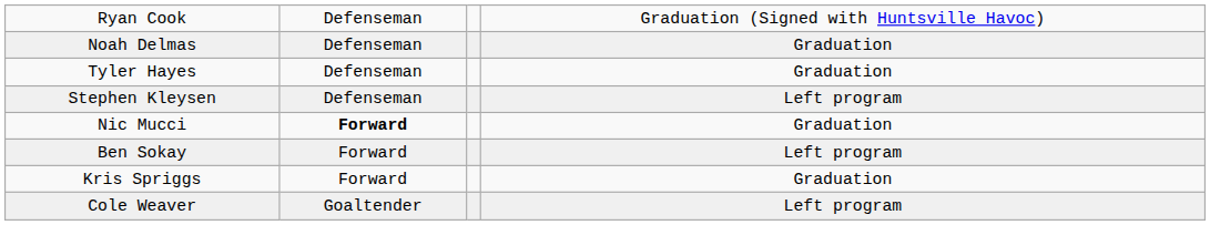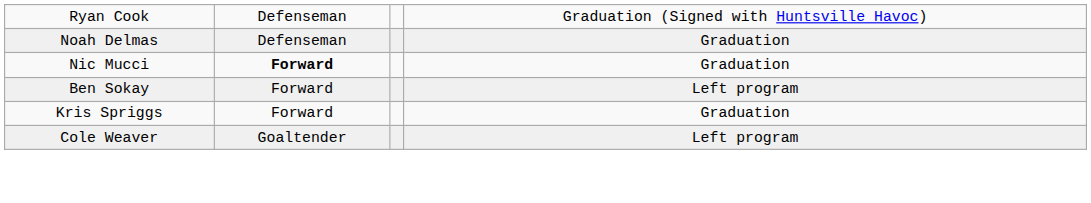- row: Tyler Hayes | Defenseman | Graduation
- row: Stephen Kleysen | Defenseman | Left program
